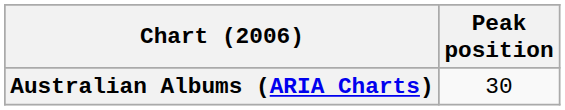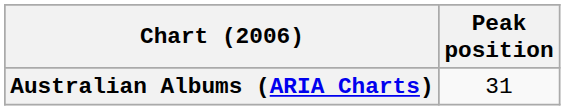Australian Albums (ARIA Charts) | Peak position: 30 -> 31
